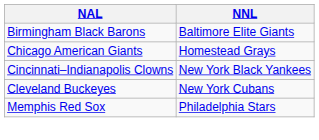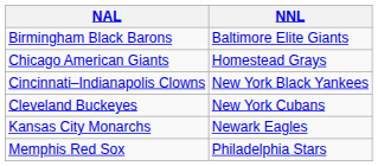+ row: Kansas City Monarchs | Newark Eagles
